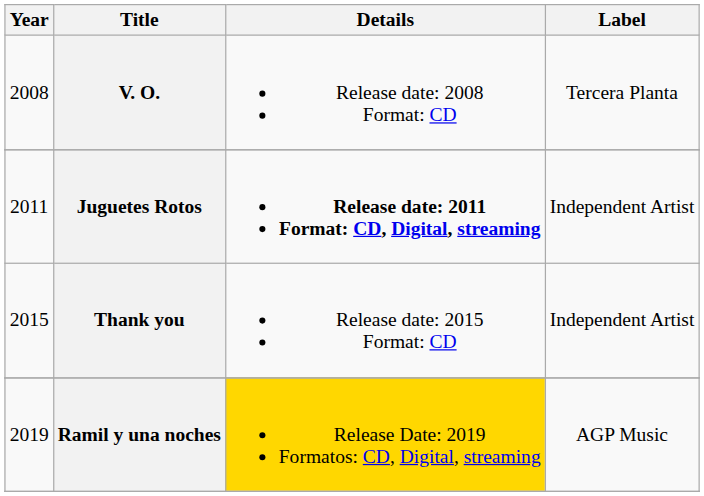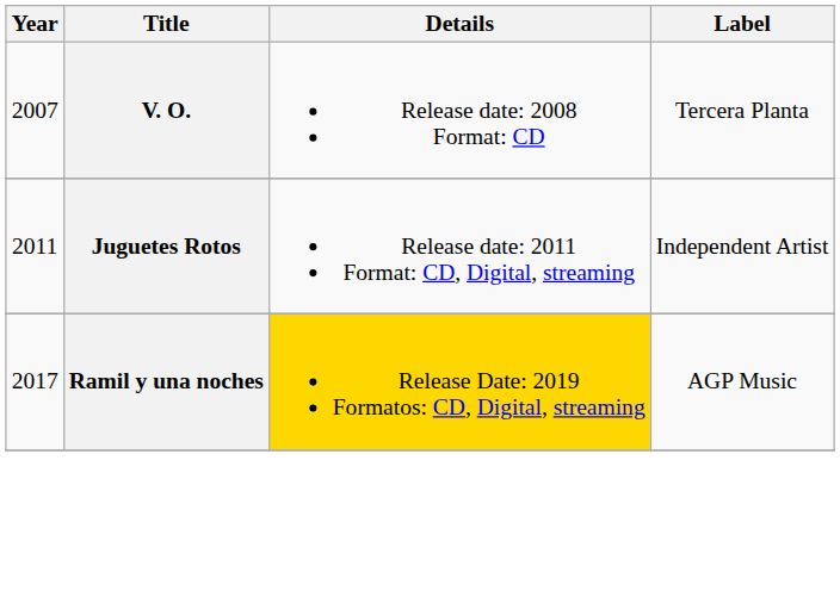V. O. | Year: 2008 -> 2007
Juguetes Rotos | Details: bold -> normal
- row: 2015 | Thank you | Release date: 2015 Format: CD | Independent Artist
Ramil y una noches | Year: 2019 -> 2017
